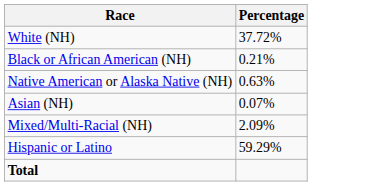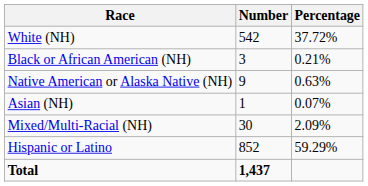+ column: Number | 542 | 3 | 9 | 1 | 30 | 852 | 1,437
